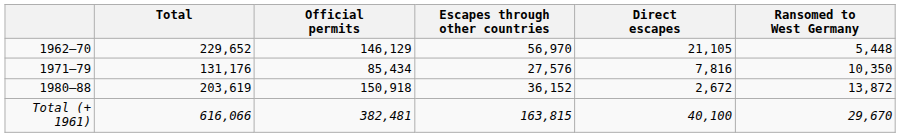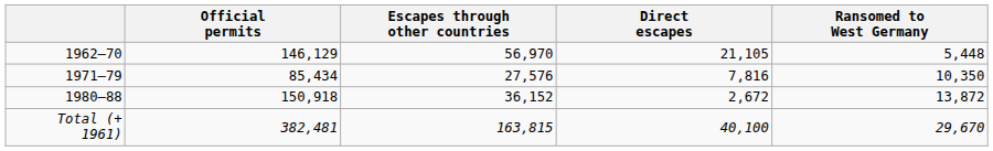- column: Total | 229,652 | 131,176 | 203,619 | 616,066
